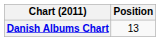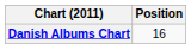Danish Albums Chart | Position: 13 -> 16
